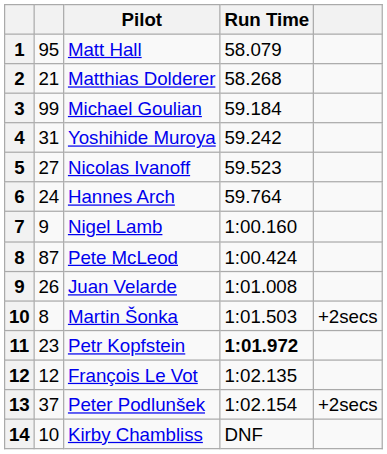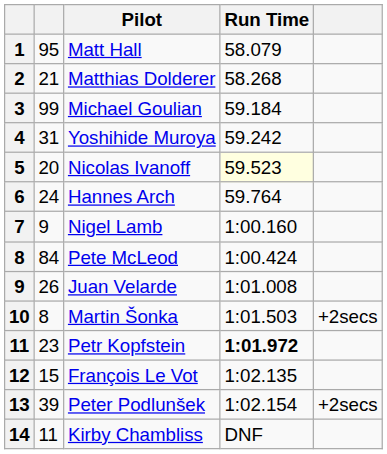Nicolas Ivanoff | column 2: 27 -> 20
Nicolas Ivanoff | Run Time: no background -> lightyellow background
Pete McLeod | column 2: 87 -> 84
François Le Vot | column 2: 12 -> 15
Peter Podlunšek | column 2: 37 -> 39
Kirby Chambliss | column 2: 10 -> 11
